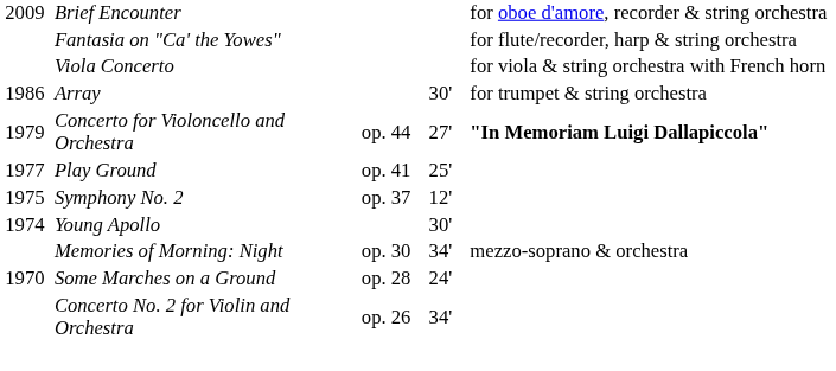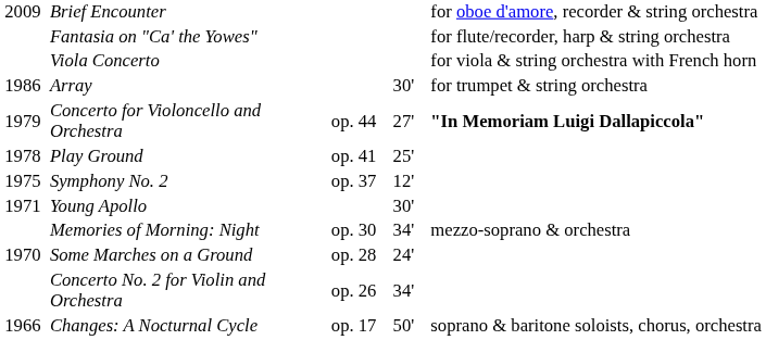Play Ground | column 1: 1977 -> 1978
Young Apollo | column 1: 1974 -> 1971
+ row: 1966 | Changes: A Nocturnal Cycle | op. 17 | 50' | soprano & baritone soloists, chorus, orchestra
